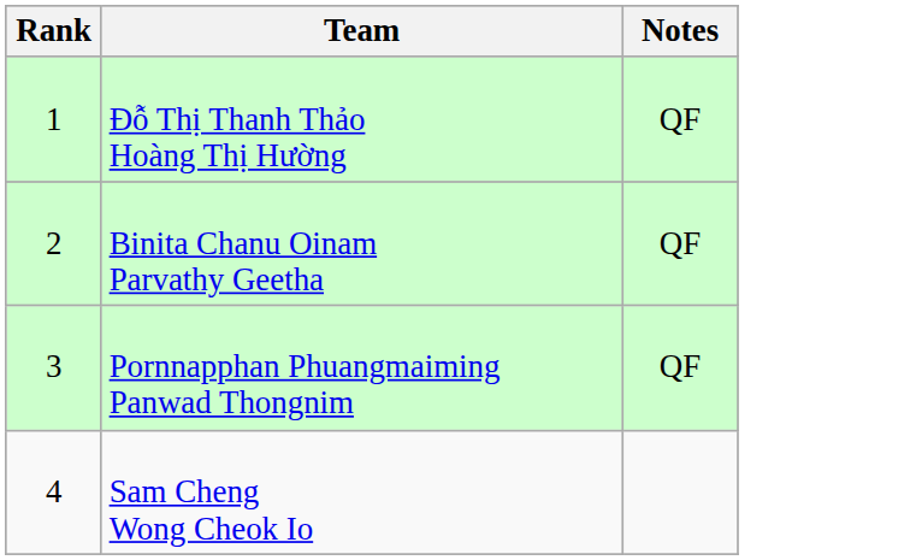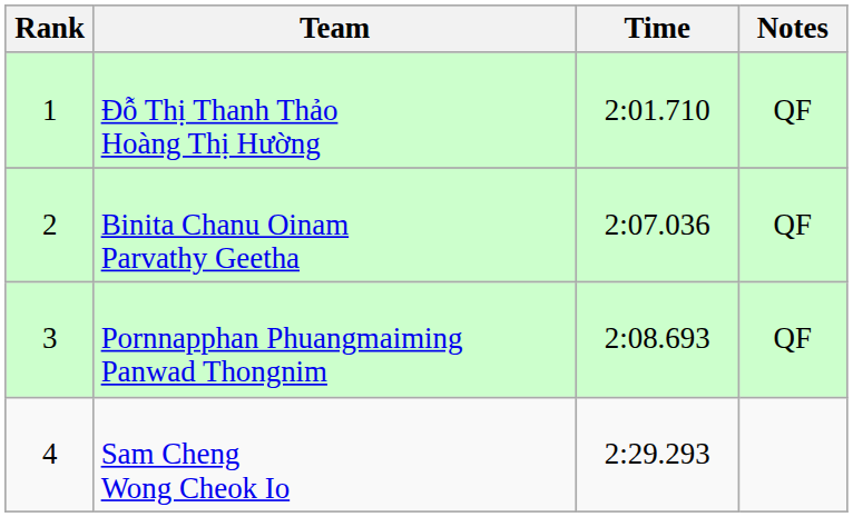+ column: Time | 2:01.710 | 2:07.036 | 2:08.693 | 2:29.293
